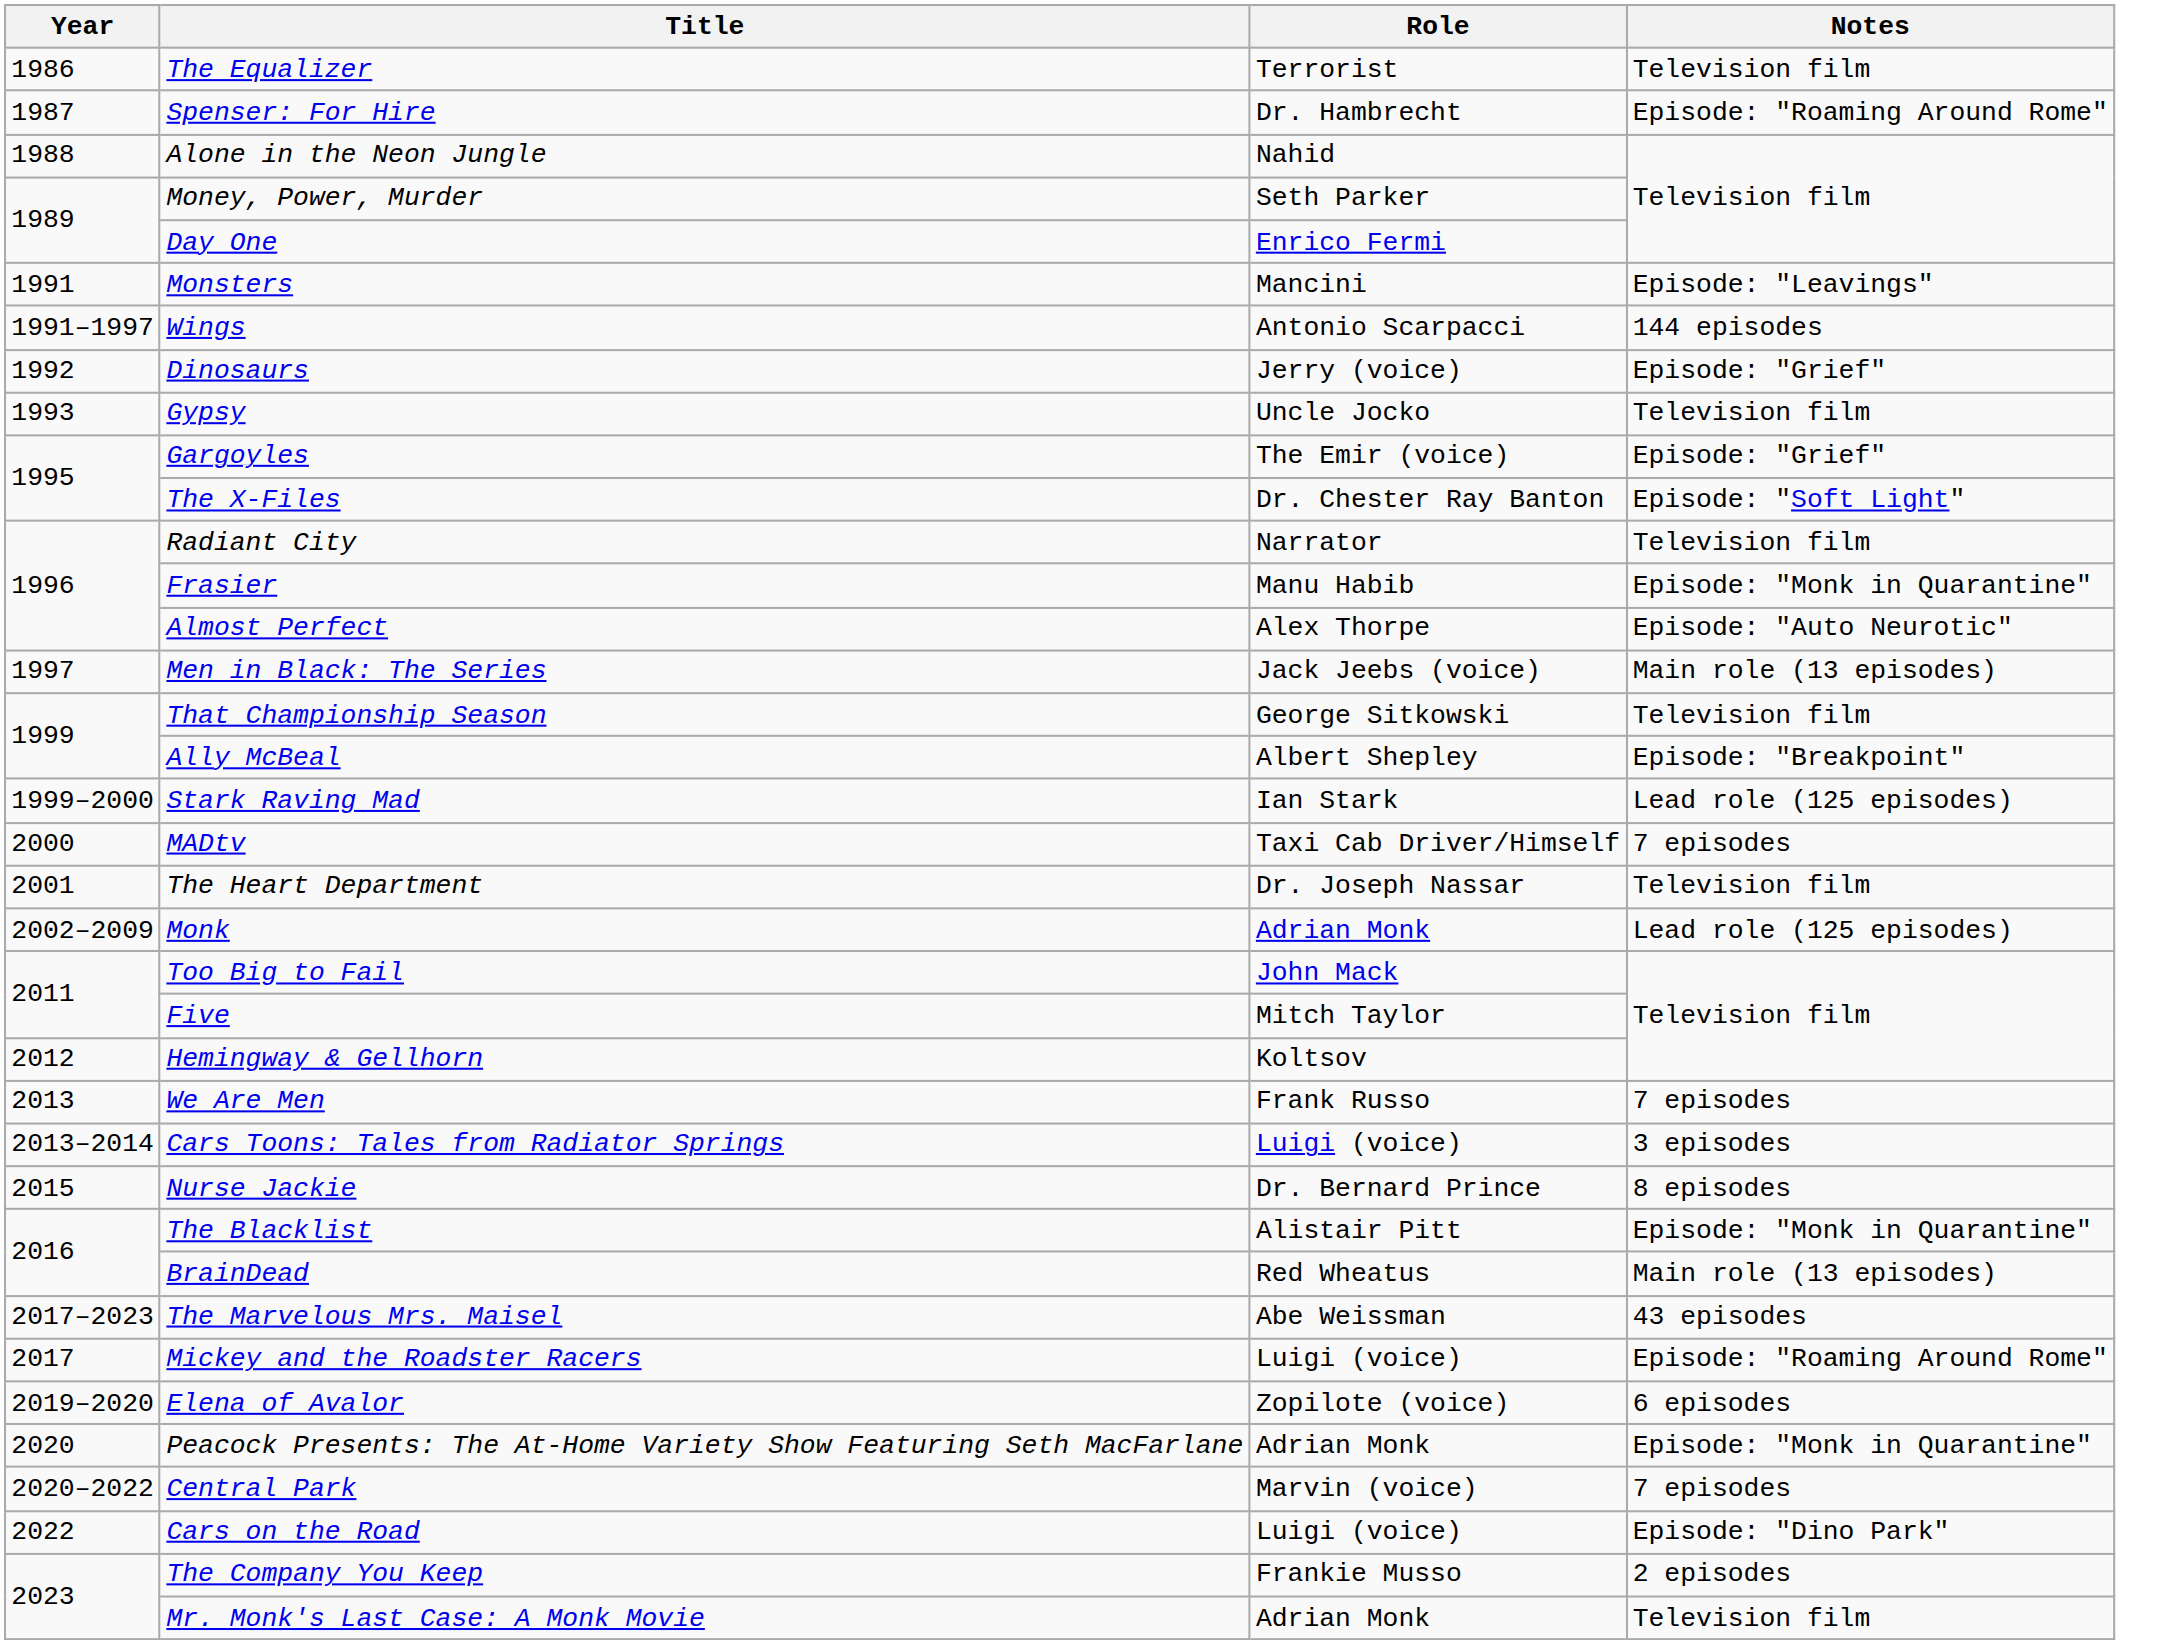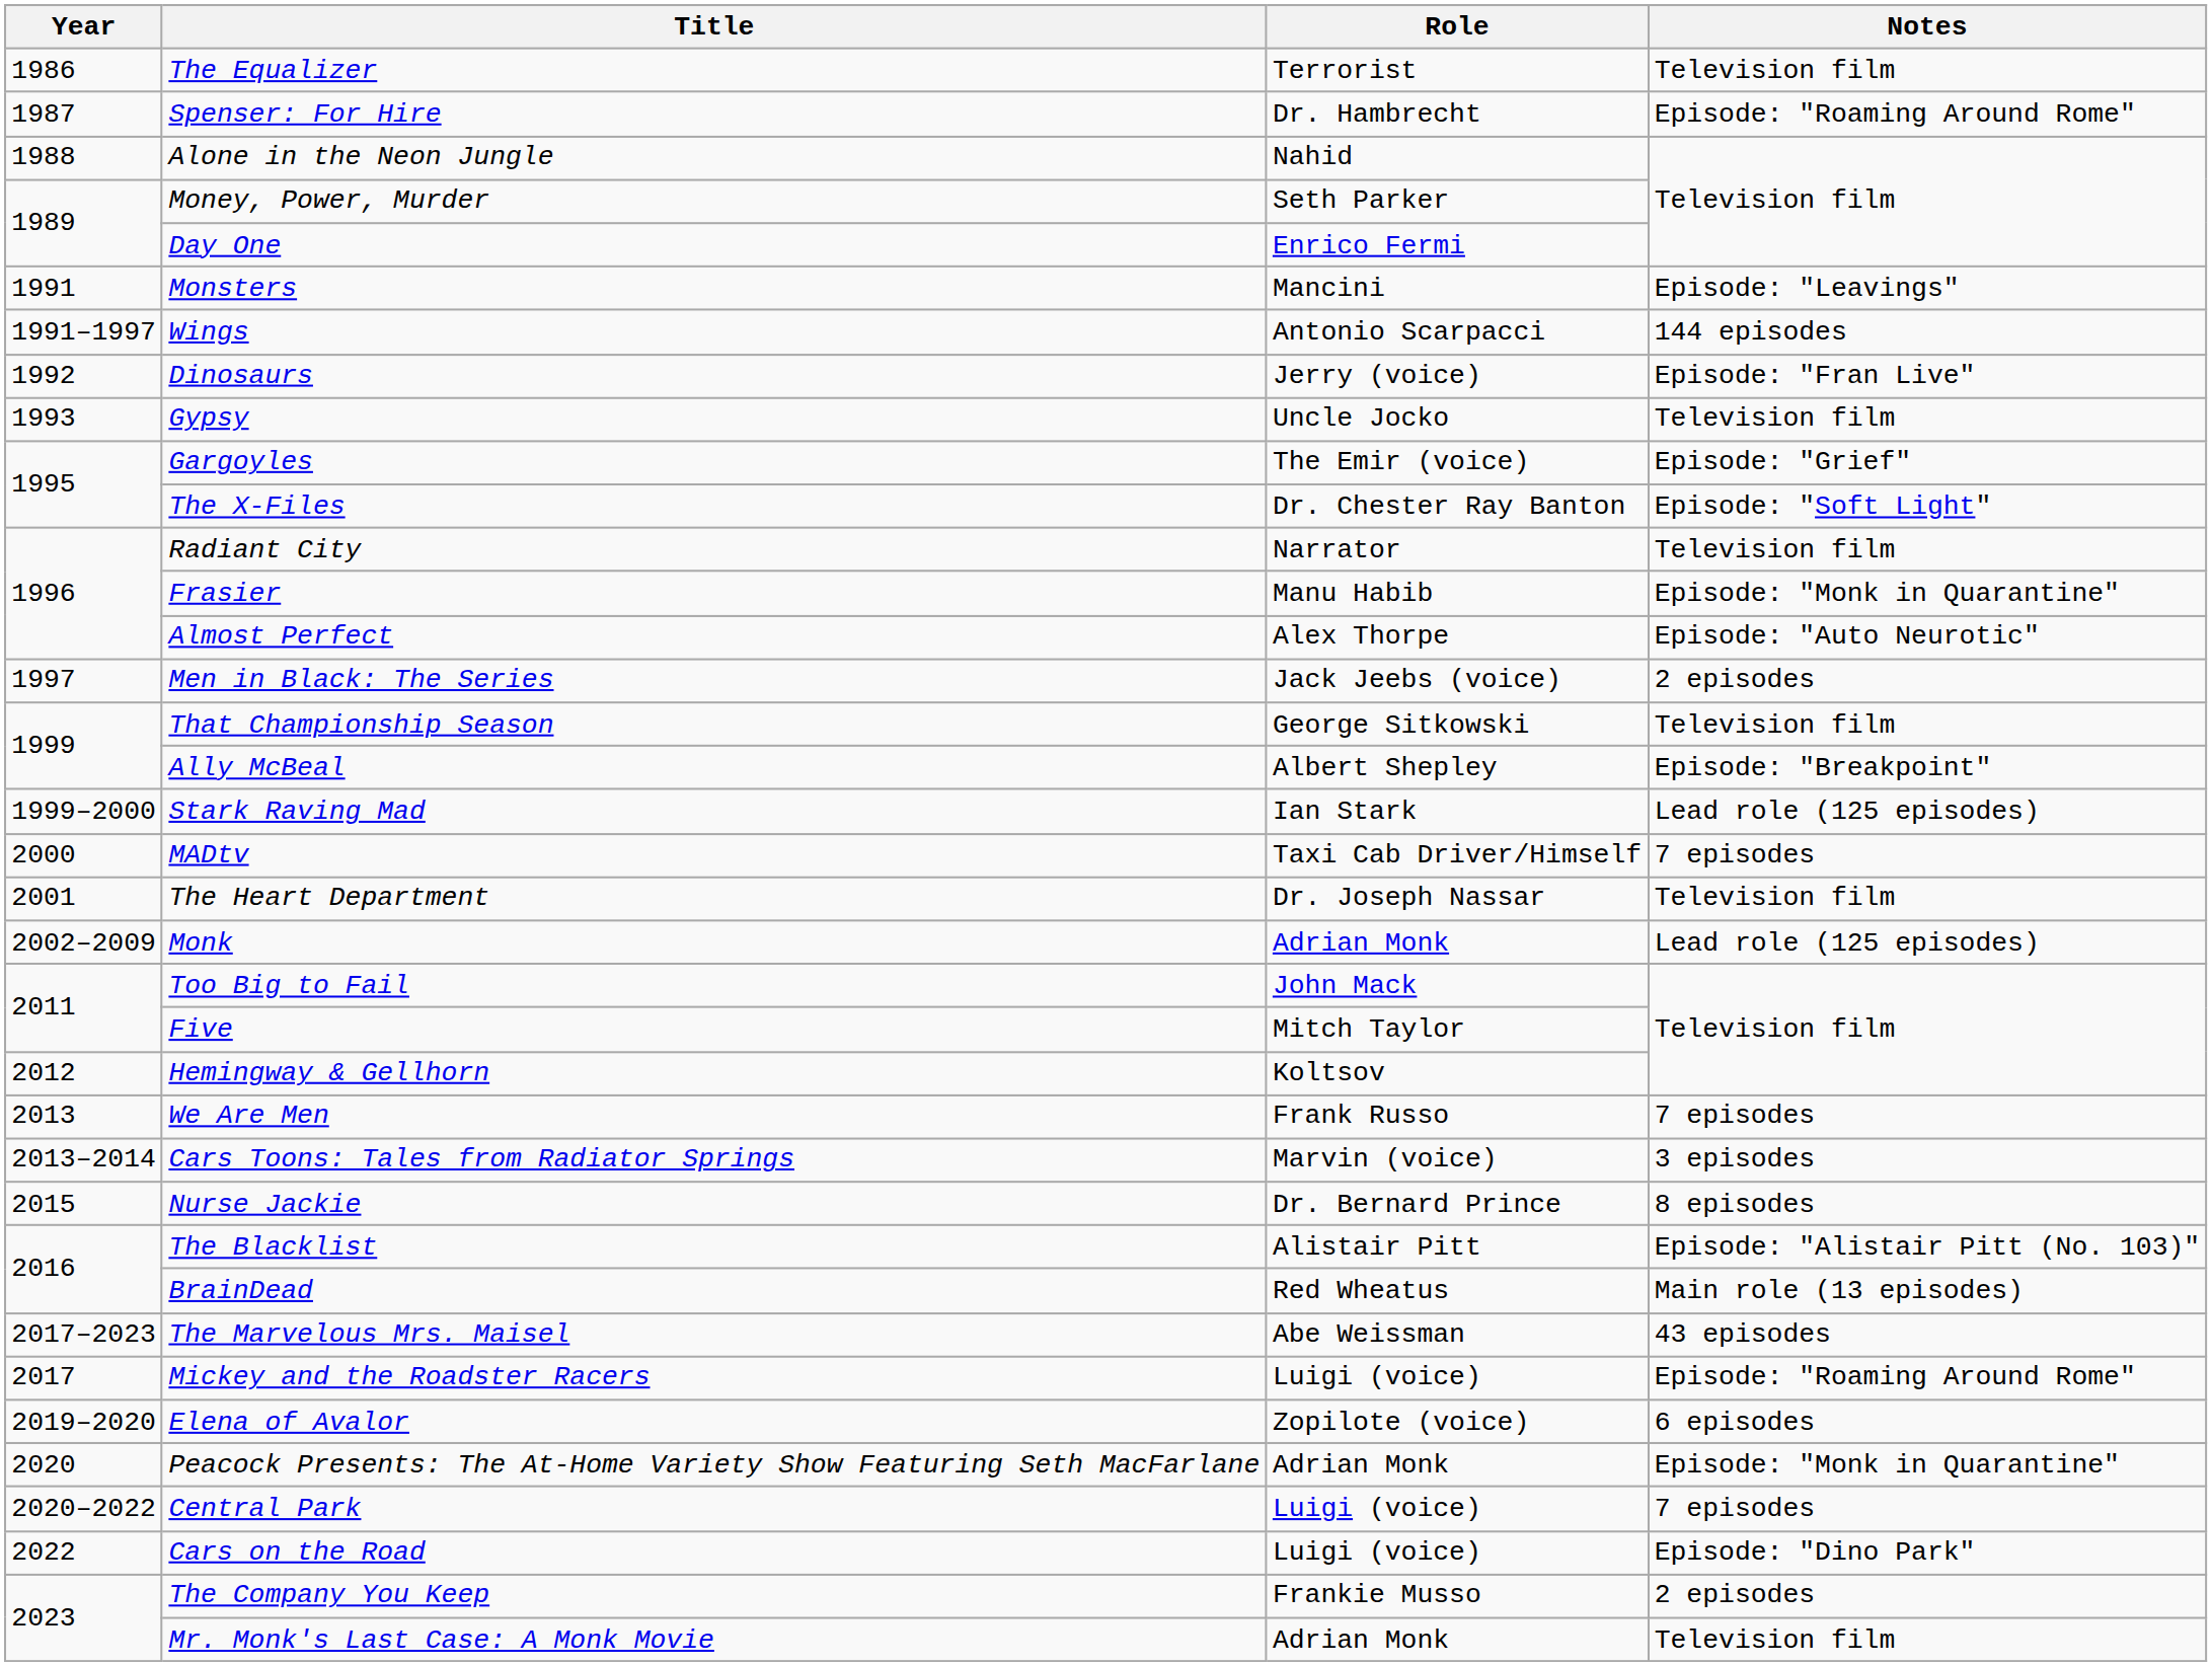Dinosaurs | Notes: Episode: "Grief" -> Episode: "Fran Live"
Men in Black: The Series | Notes: Main role (13 episodes) -> 2 episodes
Cars Toons: Tales from Radiator Springs | Role: Luigi (voice) -> Marvin (voice)
The Blacklist | Notes: Episode: "Monk in Quarantine" -> Episode: "Alistair Pitt (No. 103)"
Central Park | Role: Marvin (voice) -> Luigi (voice)
